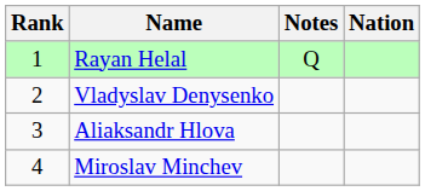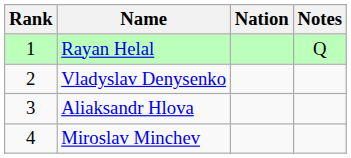columns swapped: Nation <-> Notes
